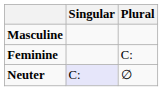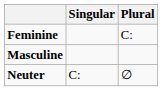rows swapped: Masculine <-> Feminine
Neuter | Singular: lavender background -> no background
